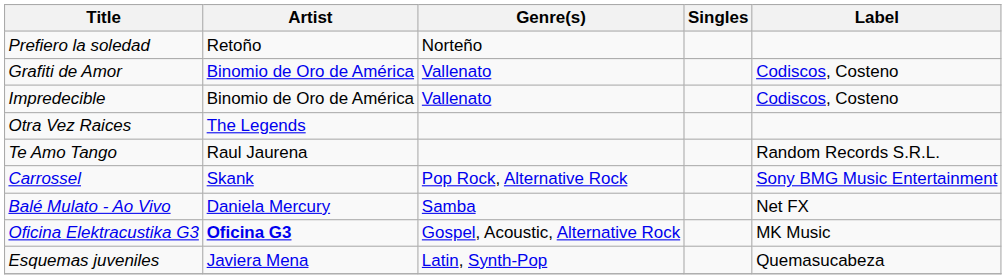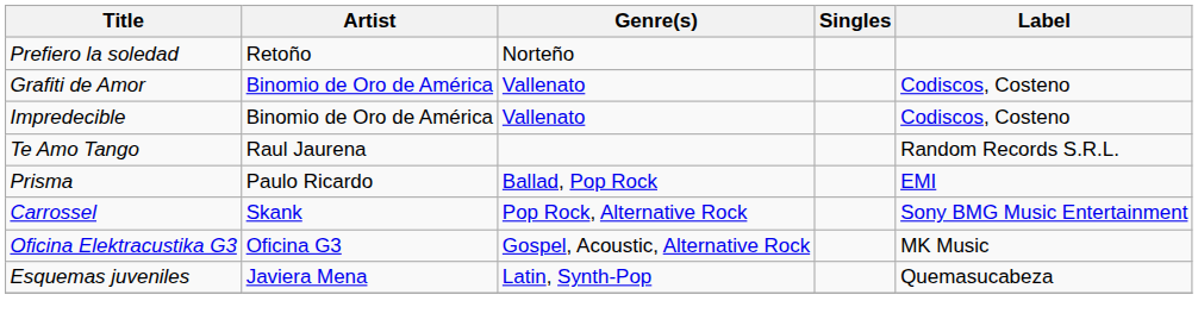- row: Otra Vez Raices | The Legends
+ row: Prisma | Paulo Ricardo | Ballad, Pop Rock | EMI
- row: Balé Mulato - Ao Vivo | Daniela Mercury | Samba | Net FX
Oficina Elektracustika G3 | Artist: bold -> normal
